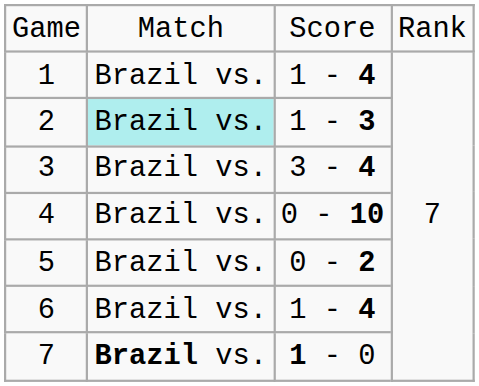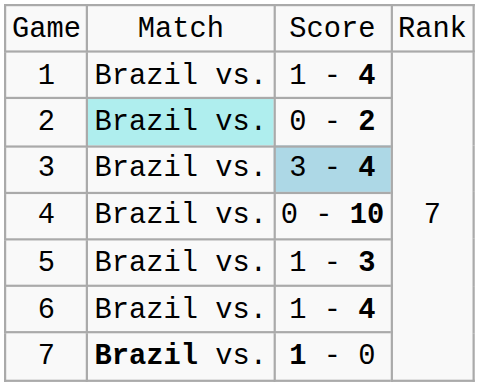2 | column 3: 1 - 3 -> 0 - 2
3 | column 3: no background -> lightblue background
5 | column 3: 0 - 2 -> 1 - 3
